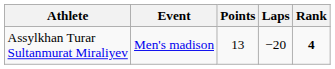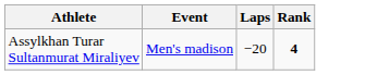- column: Points | 13
